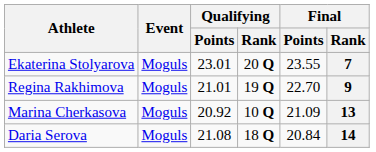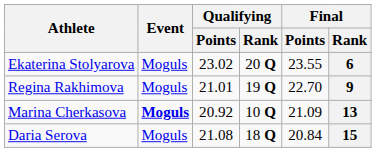Ekaterina Stolyarova | Qualifying / Points: 23.01 -> 23.02
Ekaterina Stolyarova | Final / Rank: 7 -> 6
Marina Cherkasova | Event: normal -> bold
Daria Serova | Final / Rank: 14 -> 15
